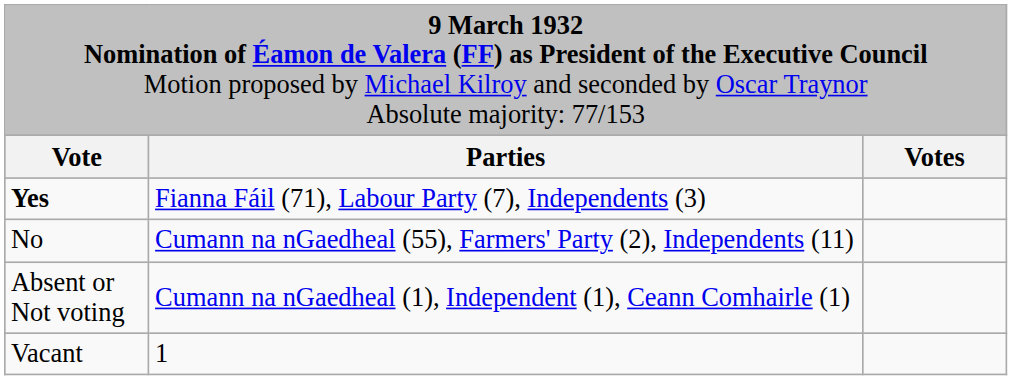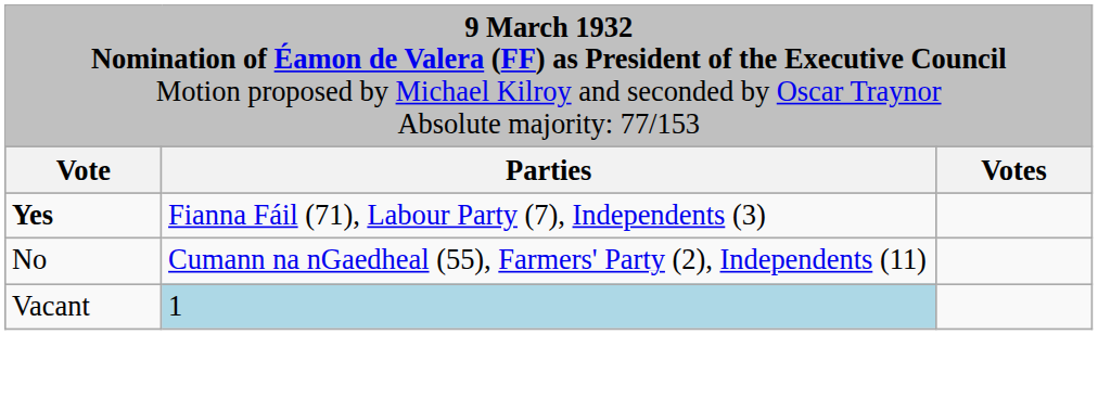- row: Absent or Not voting | Cumann na nGaedheal (1), Independent (1), Ceann Comhairle (1)
Vacant | column 2: no background -> lightblue background
